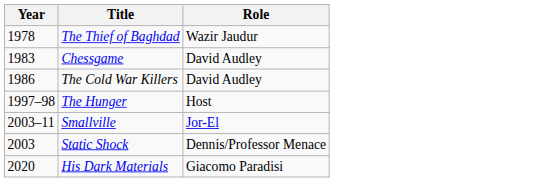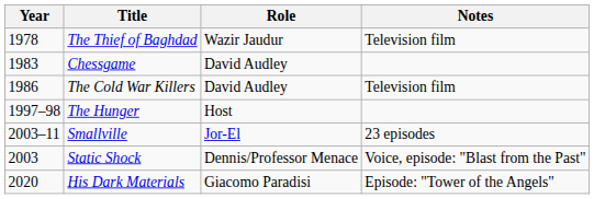+ column: Notes | Television film | Television film | 23 episodes | Voice, episode: "Blast from the Past" | Episode: "Tower of the Angels"
